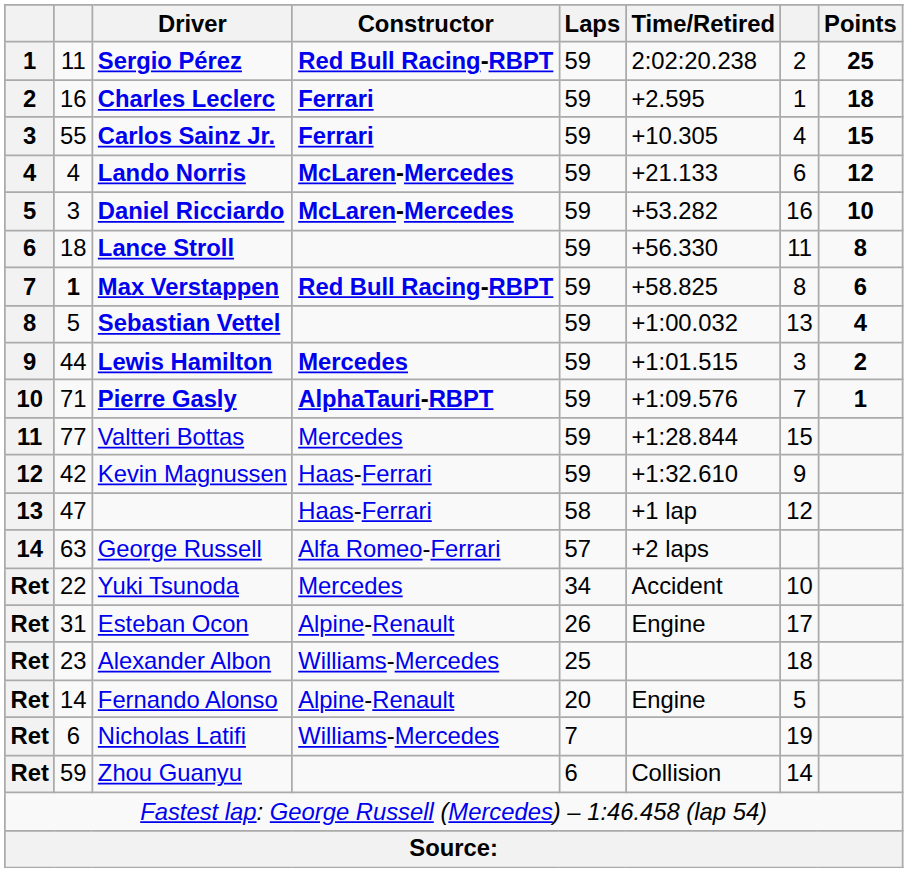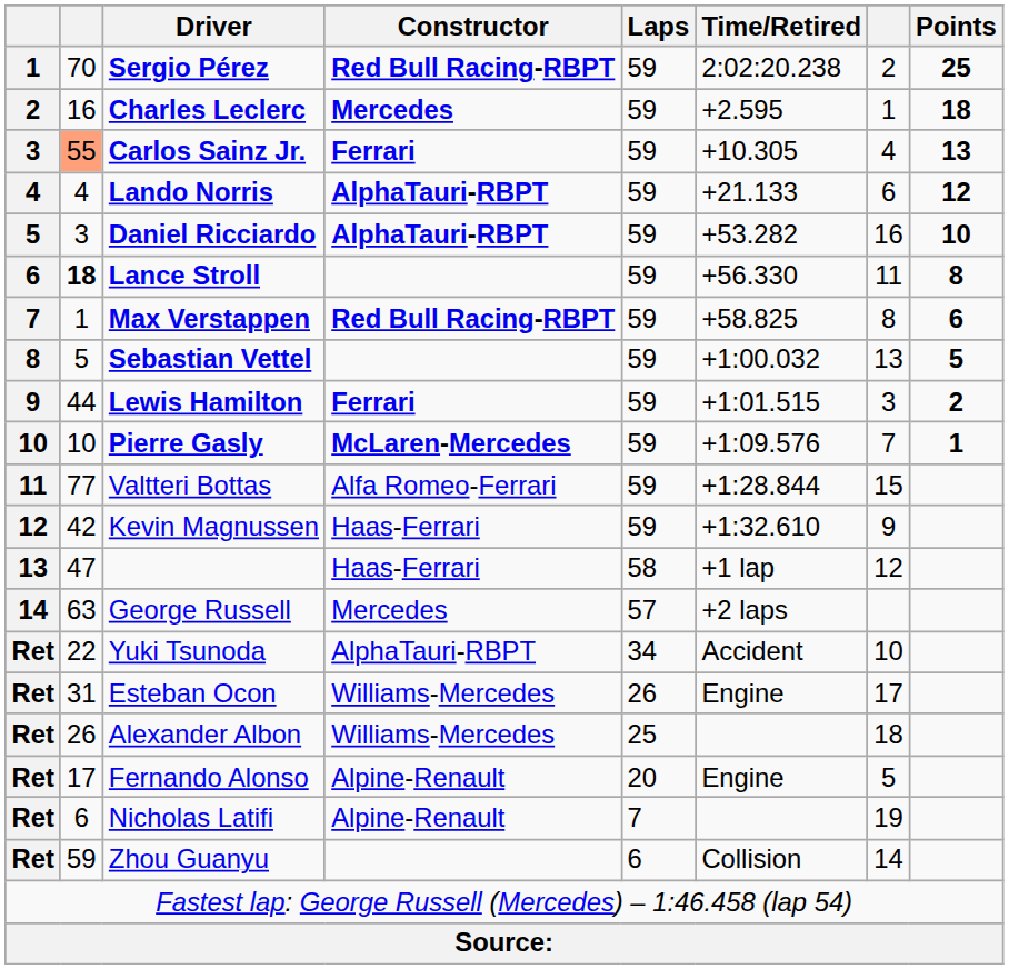Sergio Pérez | column 2: 11 -> 70
Charles Leclerc | Constructor: Ferrari -> Mercedes
Carlos Sainz Jr. | column 2: no background -> lightsalmon background
Carlos Sainz Jr. | Points: 15 -> 13
Lando Norris | Constructor: McLaren-Mercedes -> AlphaTauri-RBPT
Daniel Ricciardo | Constructor: McLaren-Mercedes -> AlphaTauri-RBPT
Lance Stroll | column 2: normal -> bold
Max Verstappen | column 2: bold -> normal
Sebastian Vettel | Points: 4 -> 5
Lewis Hamilton | Constructor: Mercedes -> Ferrari
Pierre Gasly | column 2: 71 -> 10
Pierre Gasly | Constructor: AlphaTauri-RBPT -> McLaren-Mercedes
Valtteri Bottas | Constructor: Mercedes -> Alfa Romeo-Ferrari
George Russell | Constructor: Alfa Romeo-Ferrari -> Mercedes
Yuki Tsunoda | Constructor: Mercedes -> AlphaTauri-RBPT
Esteban Ocon | Constructor: Alpine-Renault -> Williams-Mercedes
Alexander Albon | column 2: 23 -> 26
Fernando Alonso | column 2: 14 -> 17
Nicholas Latifi | Constructor: Williams-Mercedes -> Alpine-Renault
